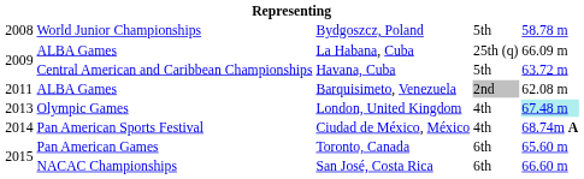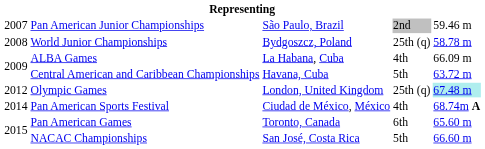+ row: 2007 | Pan American Junior Championships | São Paulo, Brazil | 2nd | 59.46 m
Bydgoszcz, Poland | column 4: 5th -> 25th (q)
La Habana, Cuba | column 4: 25th (q) -> 4th
- row: 2011 | ALBA Games | Barquisimeto, Venezuela | 2nd | 62.08 m
London, United Kingdom | column 1: 2013 -> 2012
London, United Kingdom | column 4: 4th -> 25th (q)
San José, Costa Rica | column 4: 6th -> 5th
